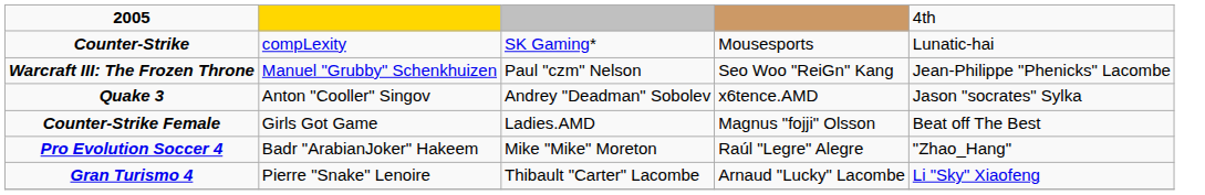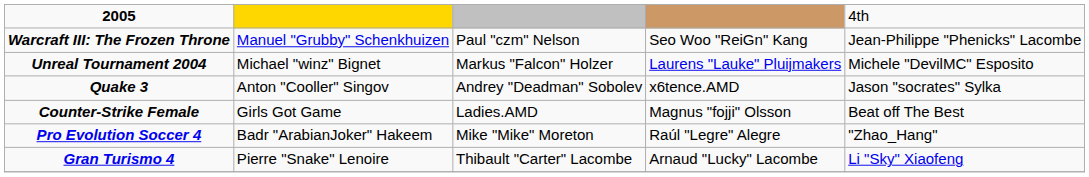- row: Counter-Strike | compLexity | SK Gaming* | Mousesports | Lunatic-hai
+ row: Unreal Tournament 2004 | Michael "winz" Bignet | Markus "Falcon" Holzer | Laurens "Lauke" Pluijmakers | Michele "DevilMC" Esposito
